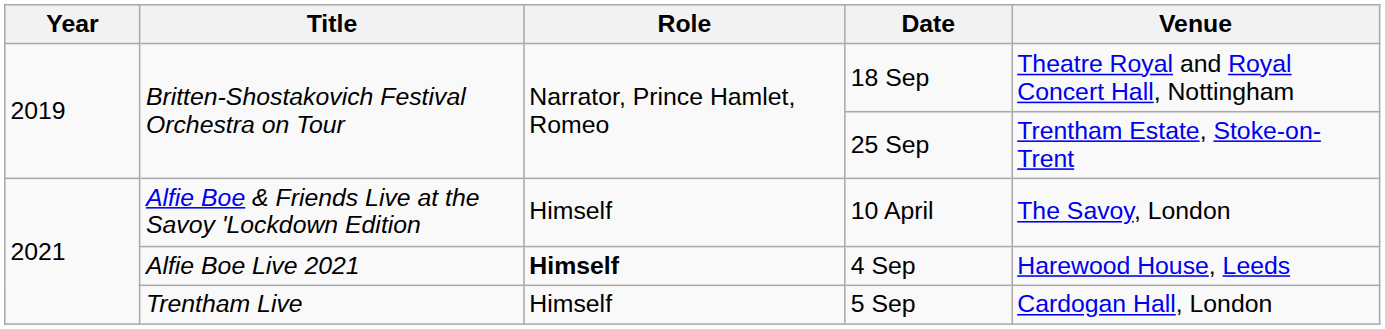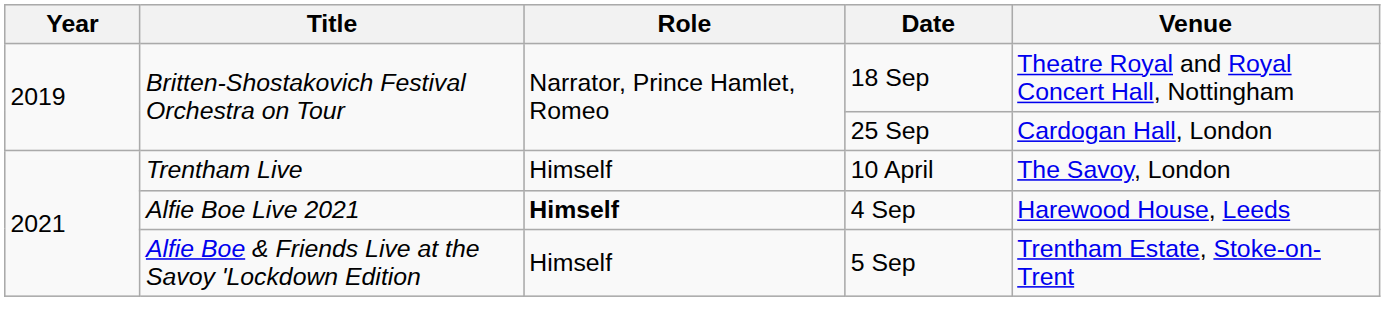25 Sep | Venue: Trentham Estate, Stoke-on-Trent -> Cardogan Hall, London
10 April | Title: Alfie Boe & Friends Live at the Savoy 'Lockdown Edition -> Trentham Live
5 Sep | Title: Trentham Live -> Alfie Boe & Friends Live at the Savoy 'Lockdown Edition
5 Sep | Venue: Cardogan Hall, London -> Trentham Estate, Stoke-on-Trent
